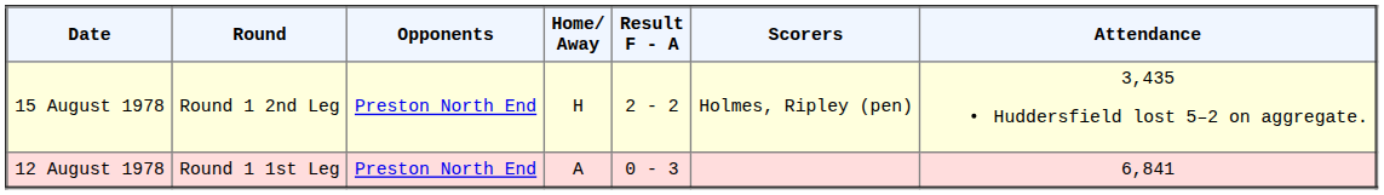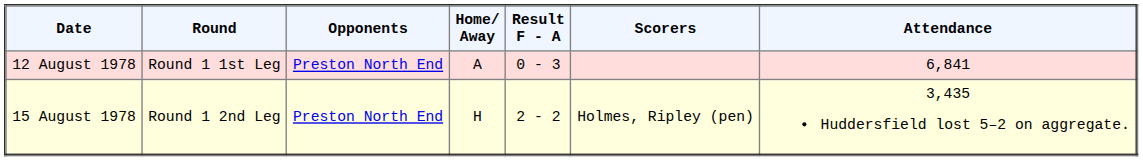rows swapped: 12 August 1978 <-> 15 August 1978
